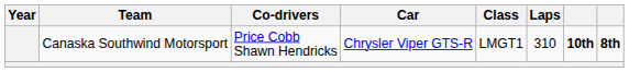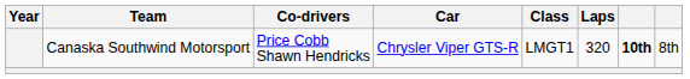Canaska Southwind Motorsport | Laps: 310 -> 320
Canaska Southwind Motorsport | column 8: bold -> normal
